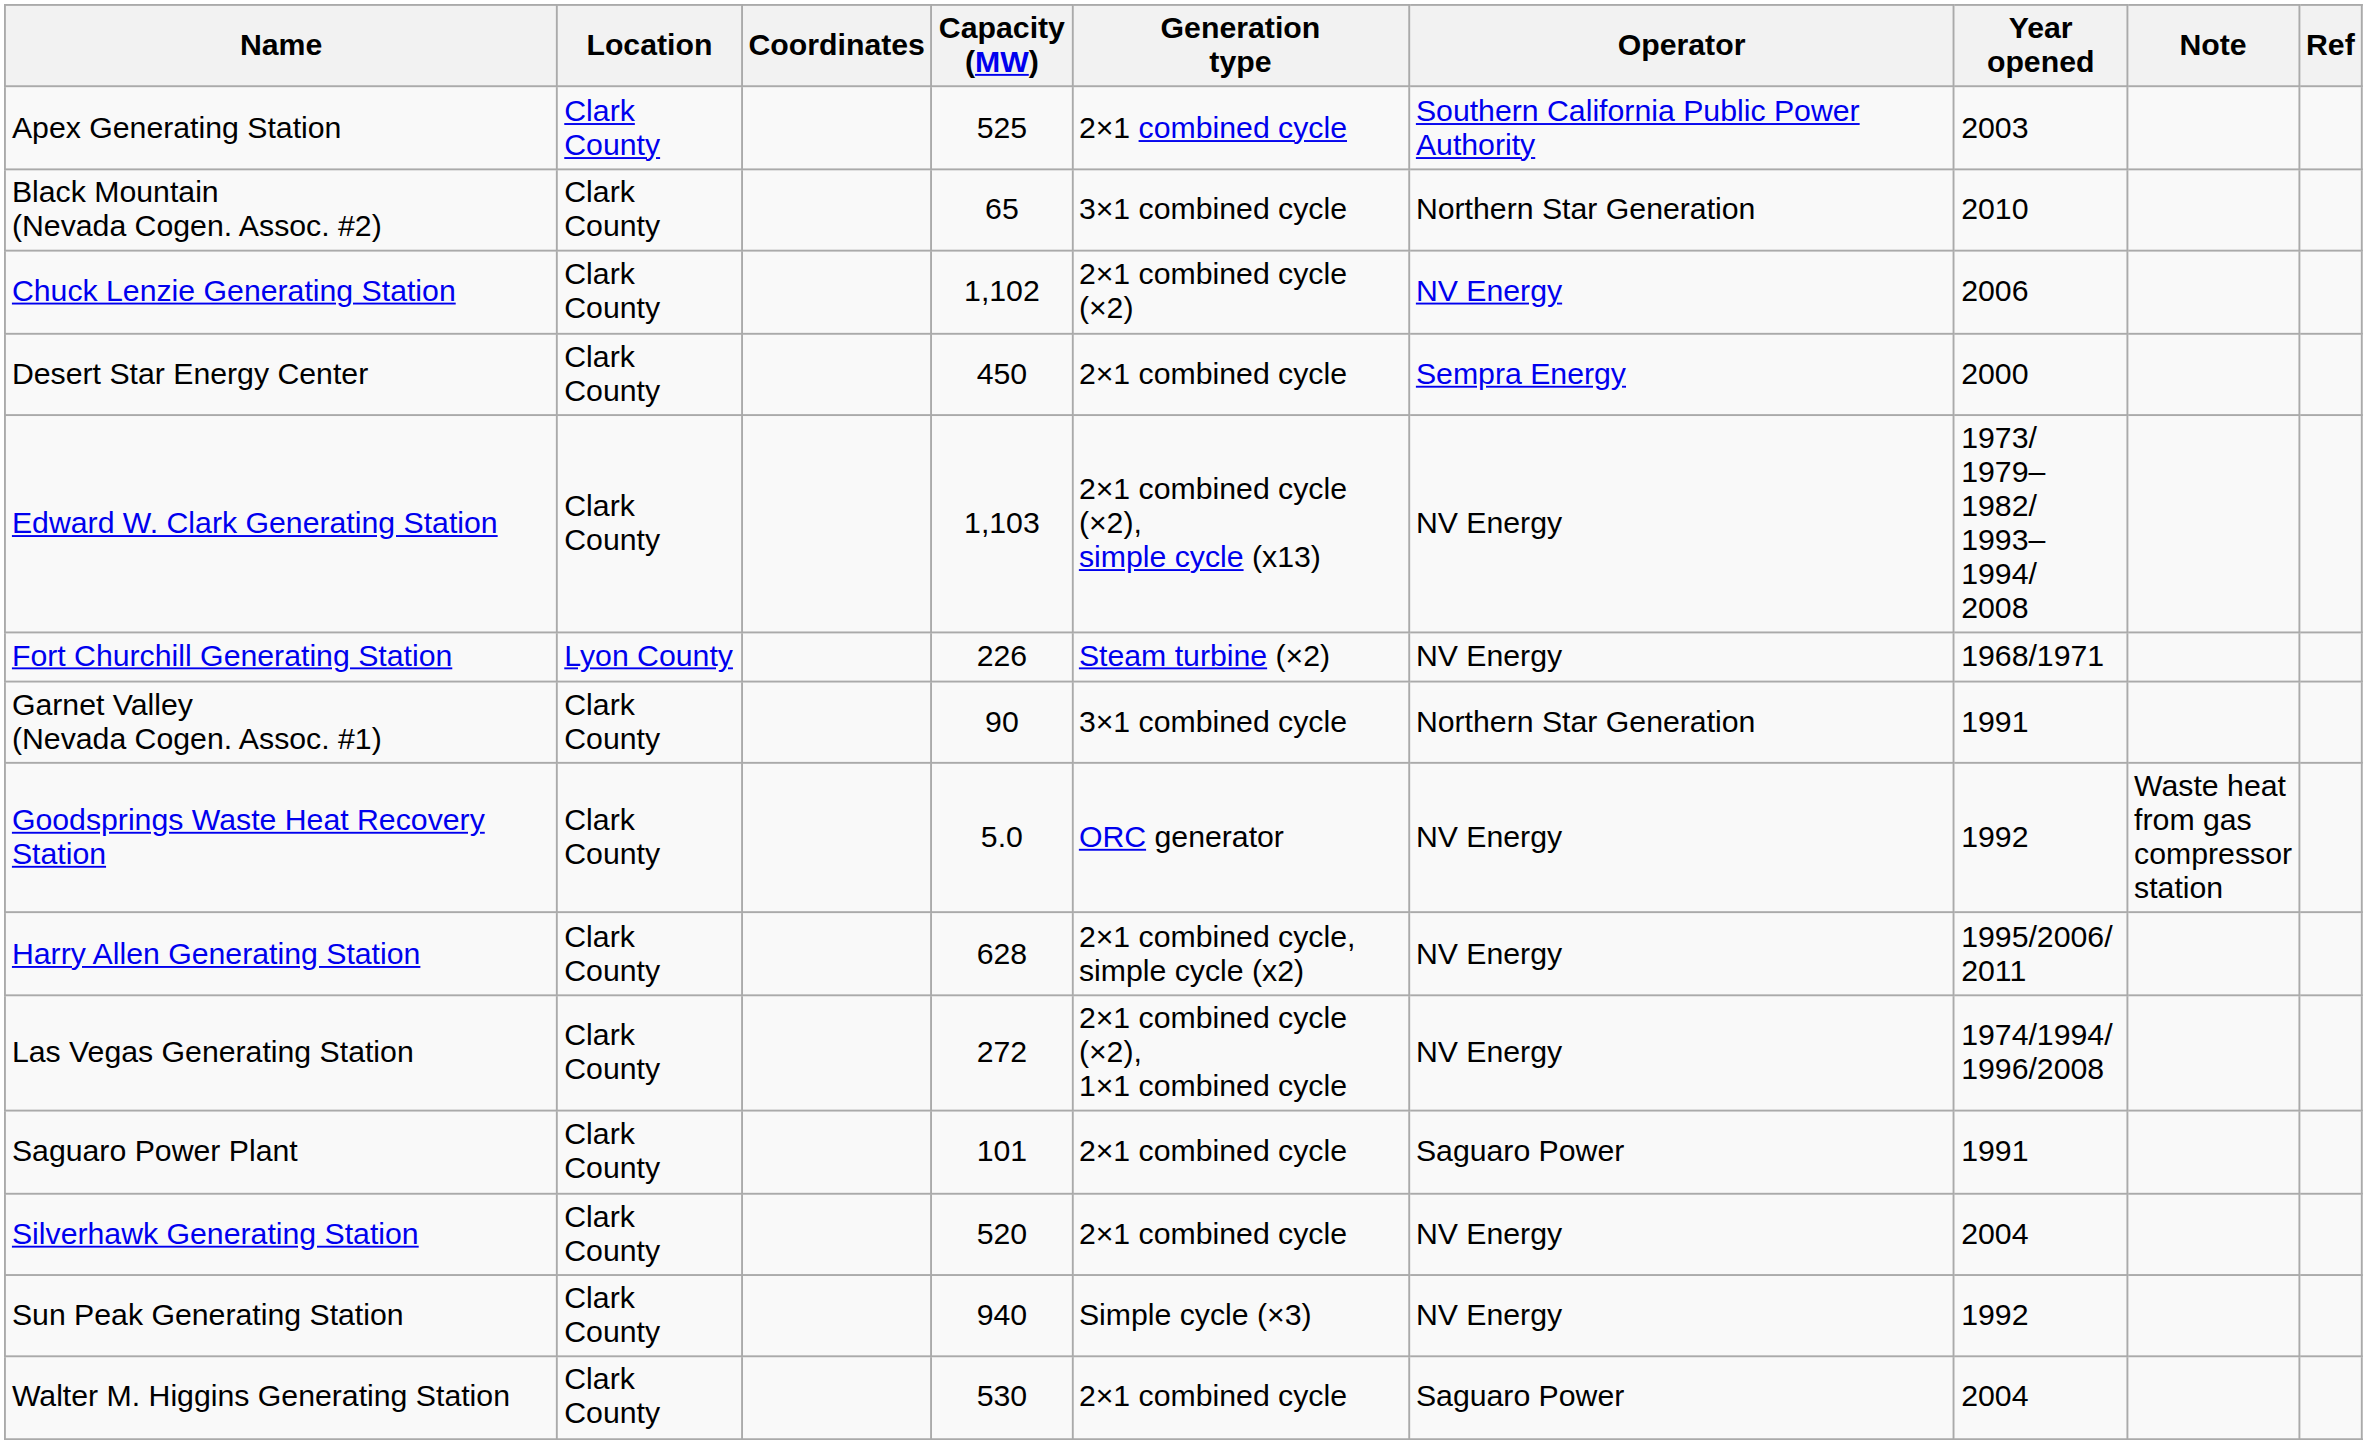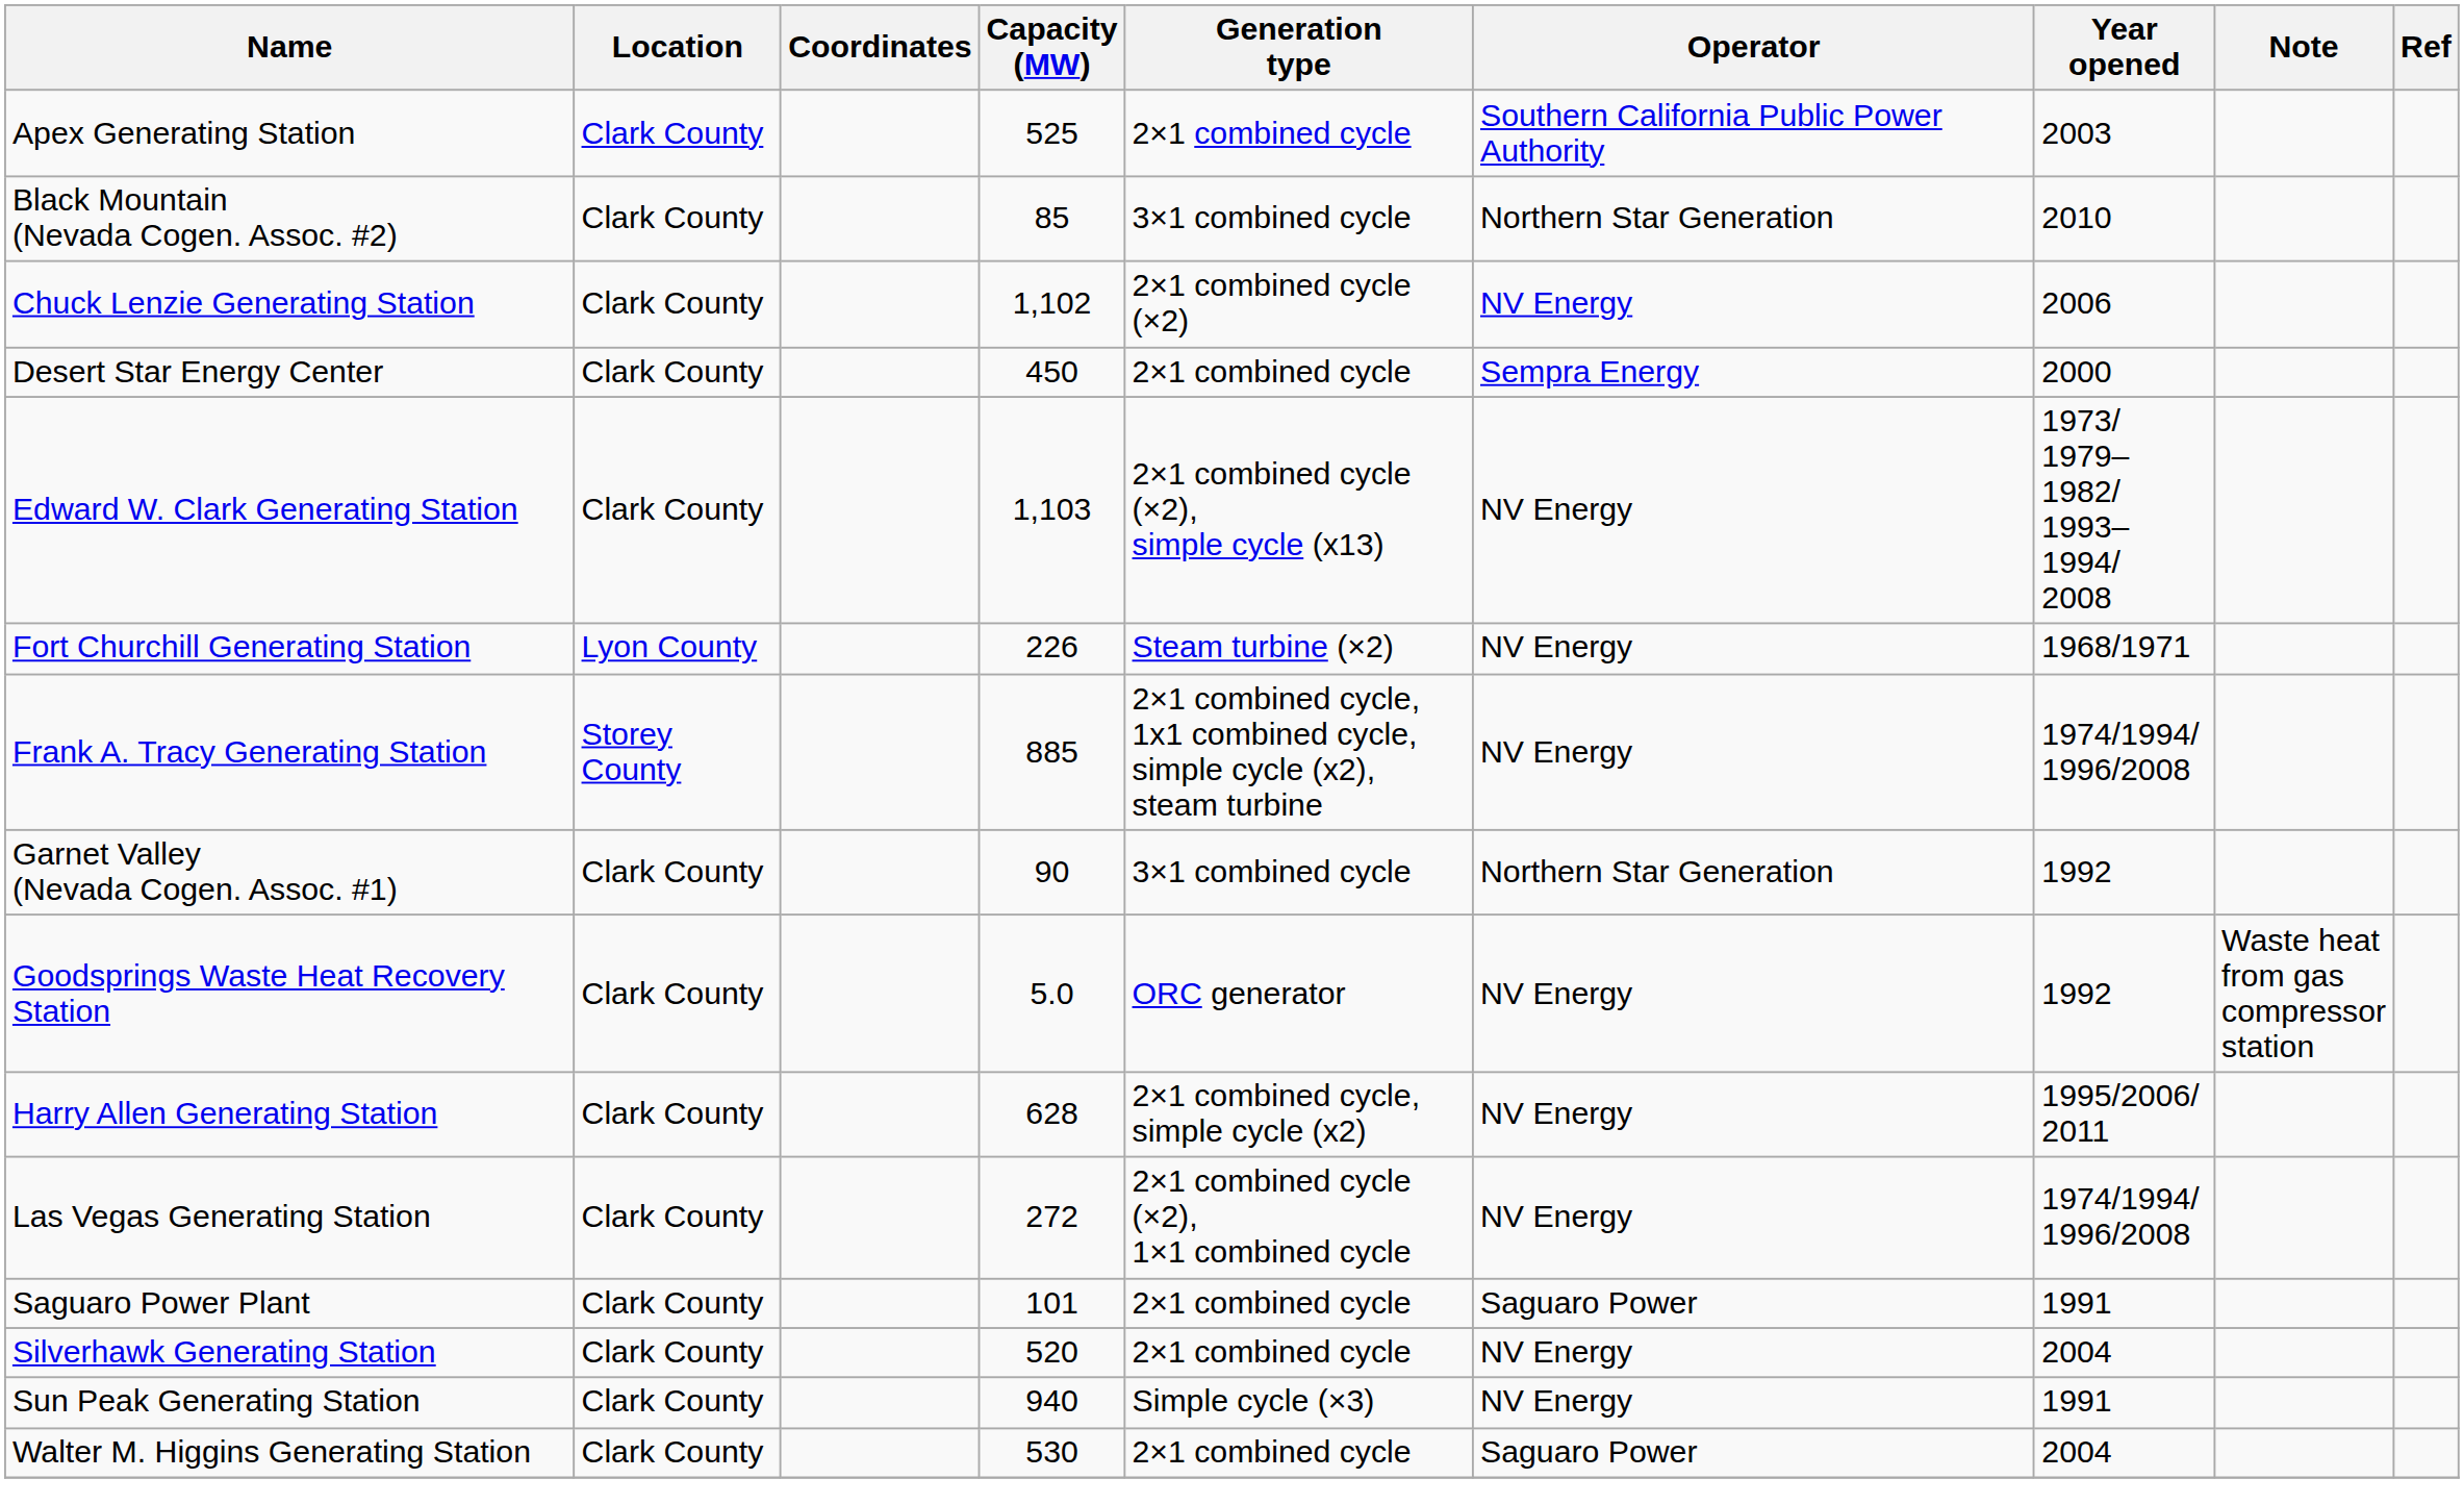Black Mountain (Nevada Cogen. Assoc. #2) | Capacity (MW): 65 -> 85
+ row: Frank A. Tracy Generating Station | Storey County | 885 | 2×1 combined cycle, 1x1 combined cycle, simple cycle (x2), steam turbine | NV Energy | 1974/1994/ 1996/2008
Garnet Valley (Nevada Cogen. Assoc. #1) | Year opened: 1991 -> 1992
Sun Peak Generating Station | Year opened: 1992 -> 1991
